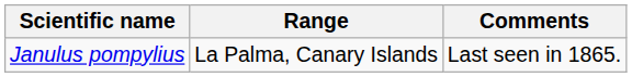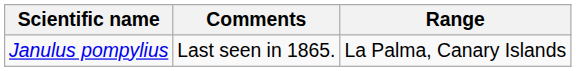columns swapped: Range <-> Comments
